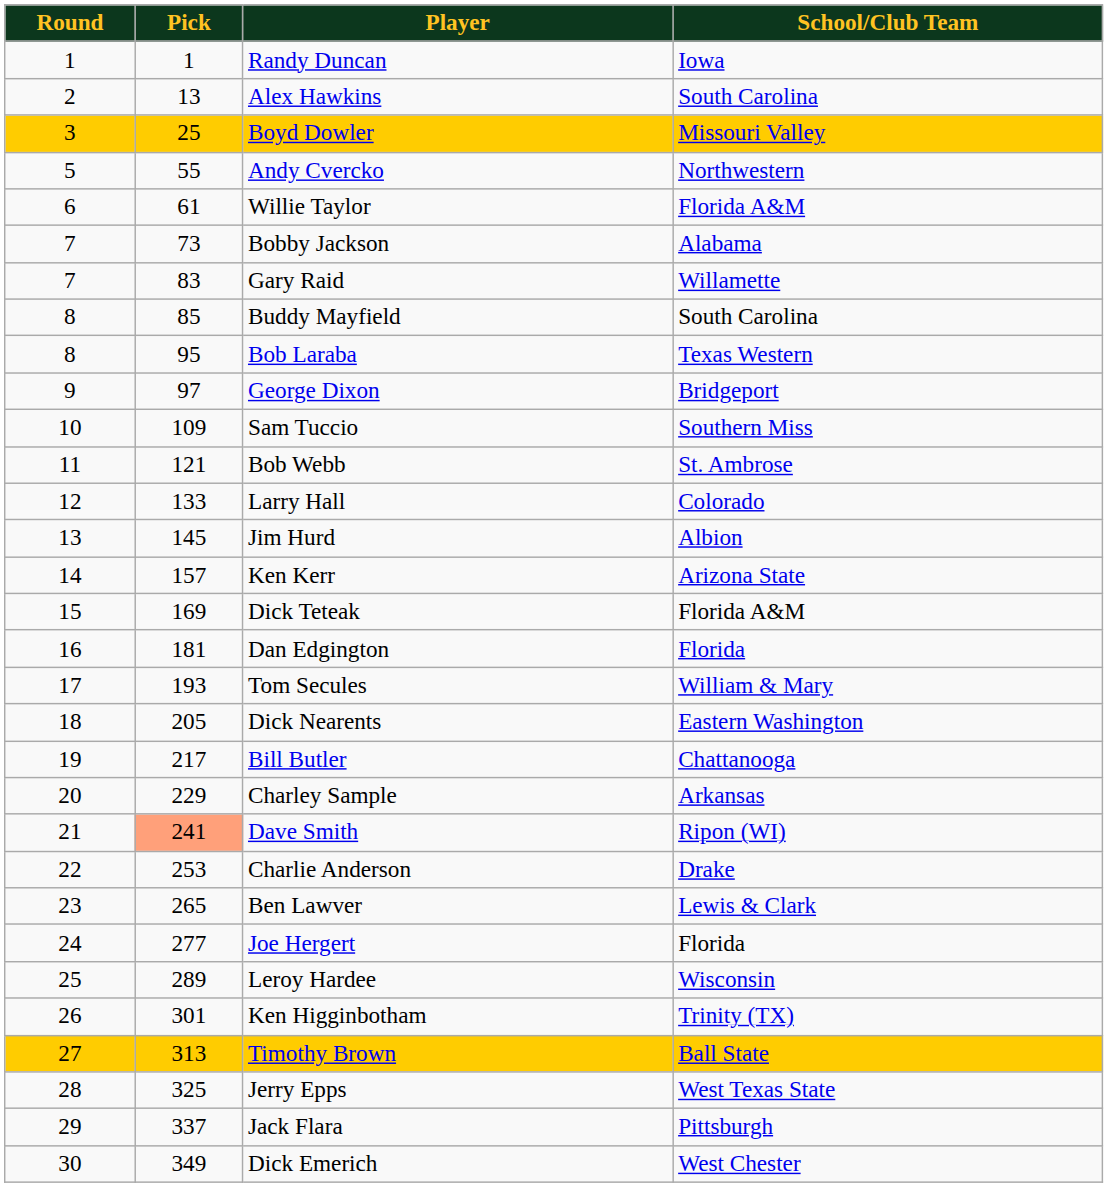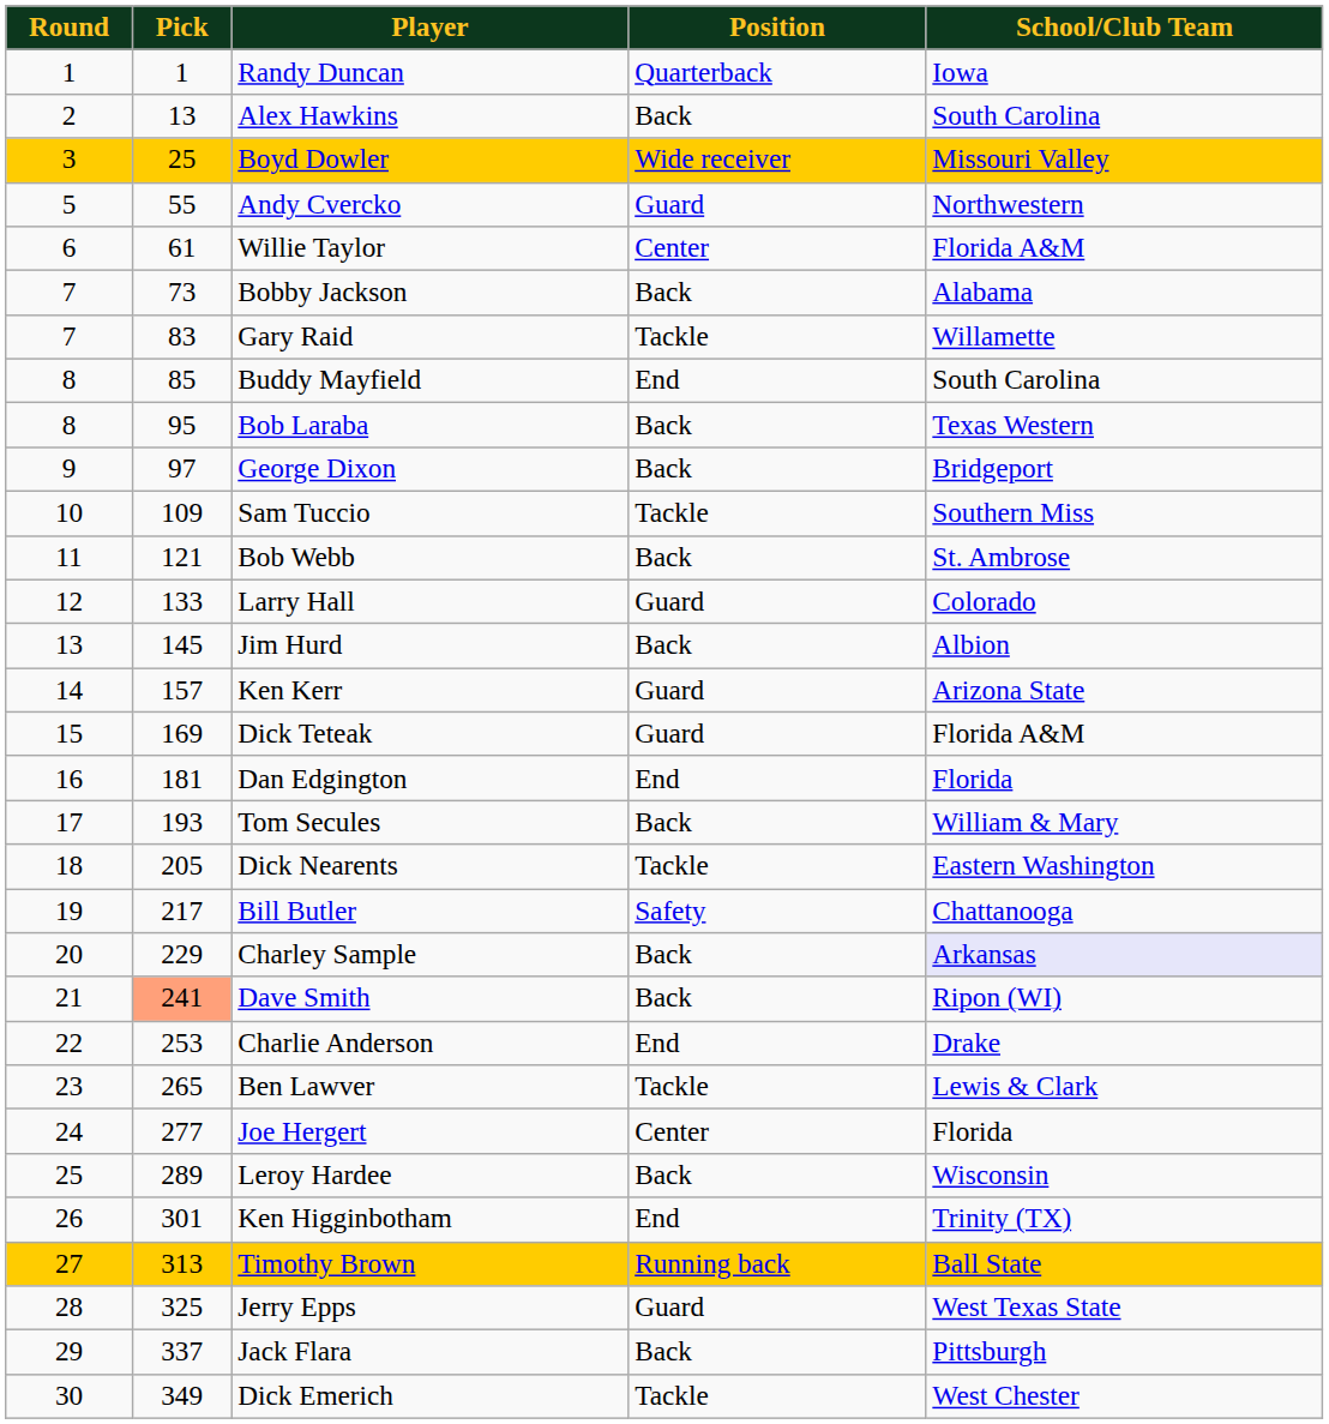+ column: Position | Quarterback | Back | Wide receiver | Guard | Center | Back | Tackle | End | Back | Back | Tackle | Back | Guard | Back | Guard | Guard | End | Back | Tackle | Safety | Back | Back | End | Tackle | Center | Back | End | Running back | Guard | Back | Tackle
Charley Sample | School/Club Team: no background -> lavender background
